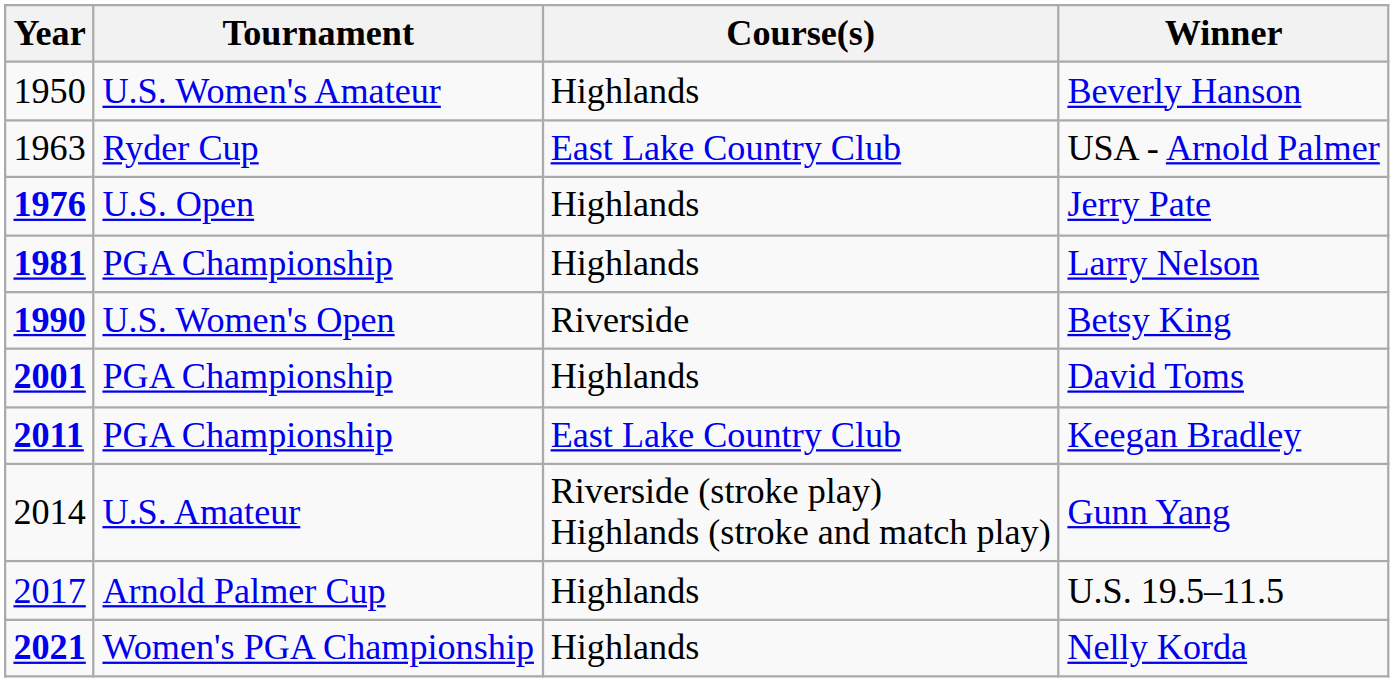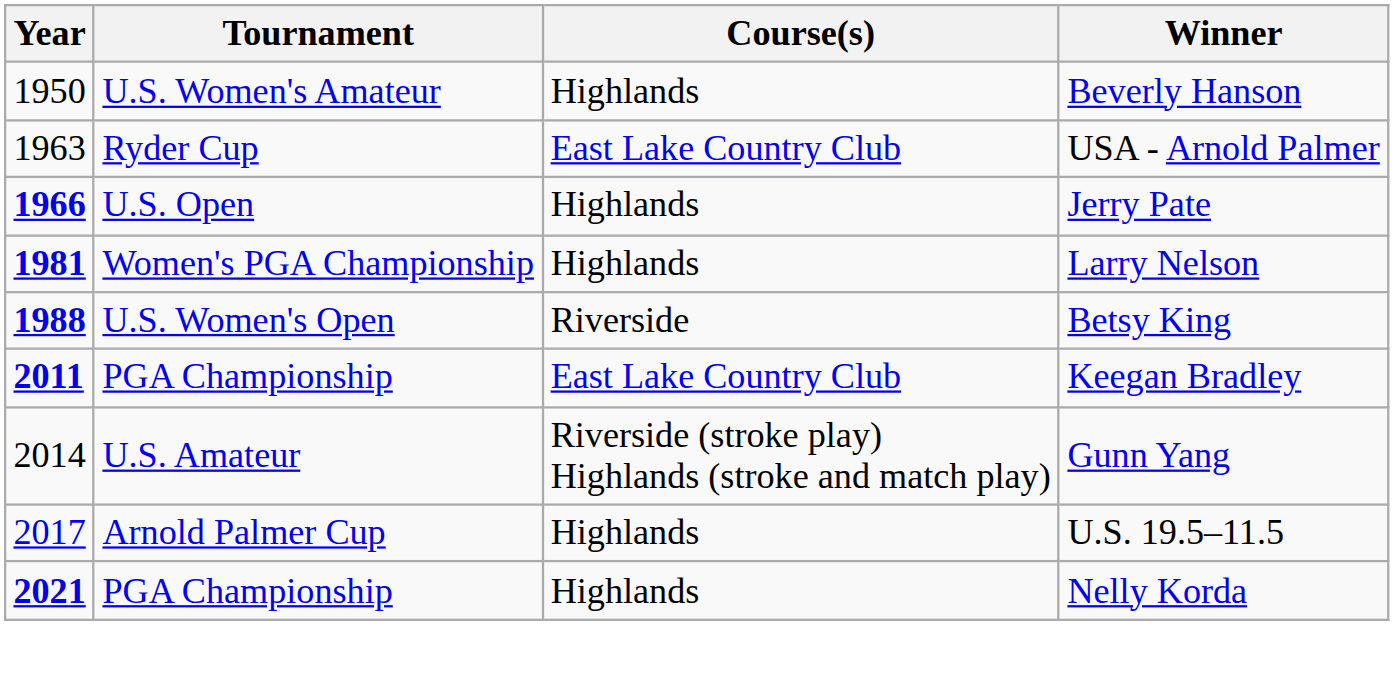Jerry Pate | Year: 1976 -> 1966
Larry Nelson | Tournament: PGA Championship -> Women's PGA Championship
Betsy King | Year: 1990 -> 1988
- row: 2001 | PGA Championship | Highlands | David Toms
Nelly Korda | Tournament: Women's PGA Championship -> PGA Championship
